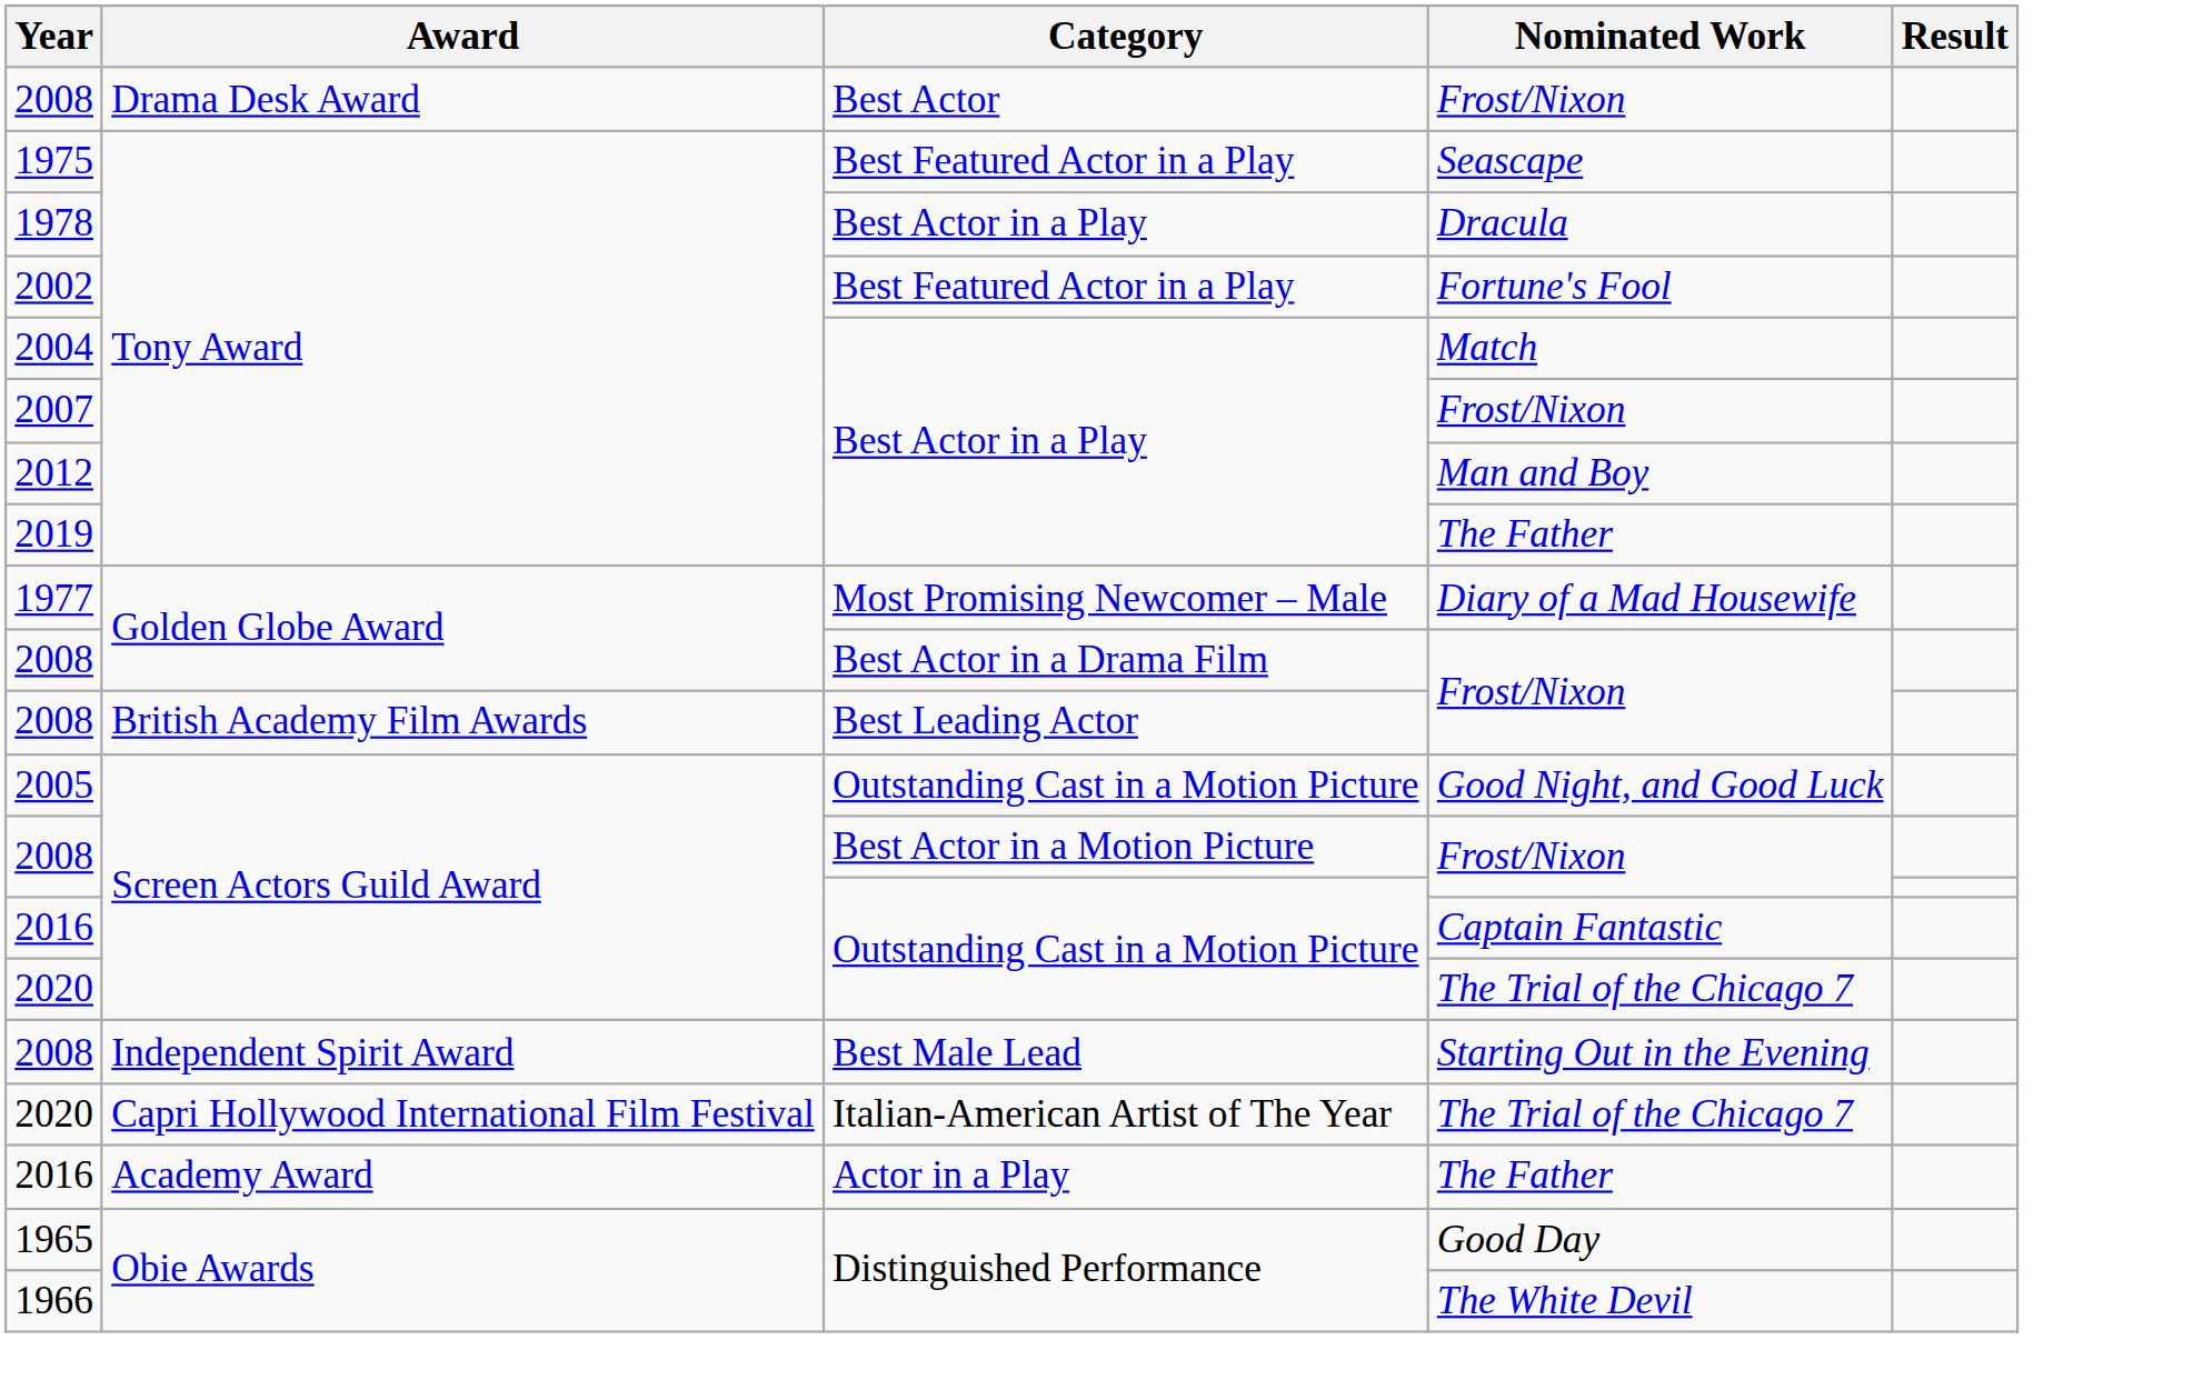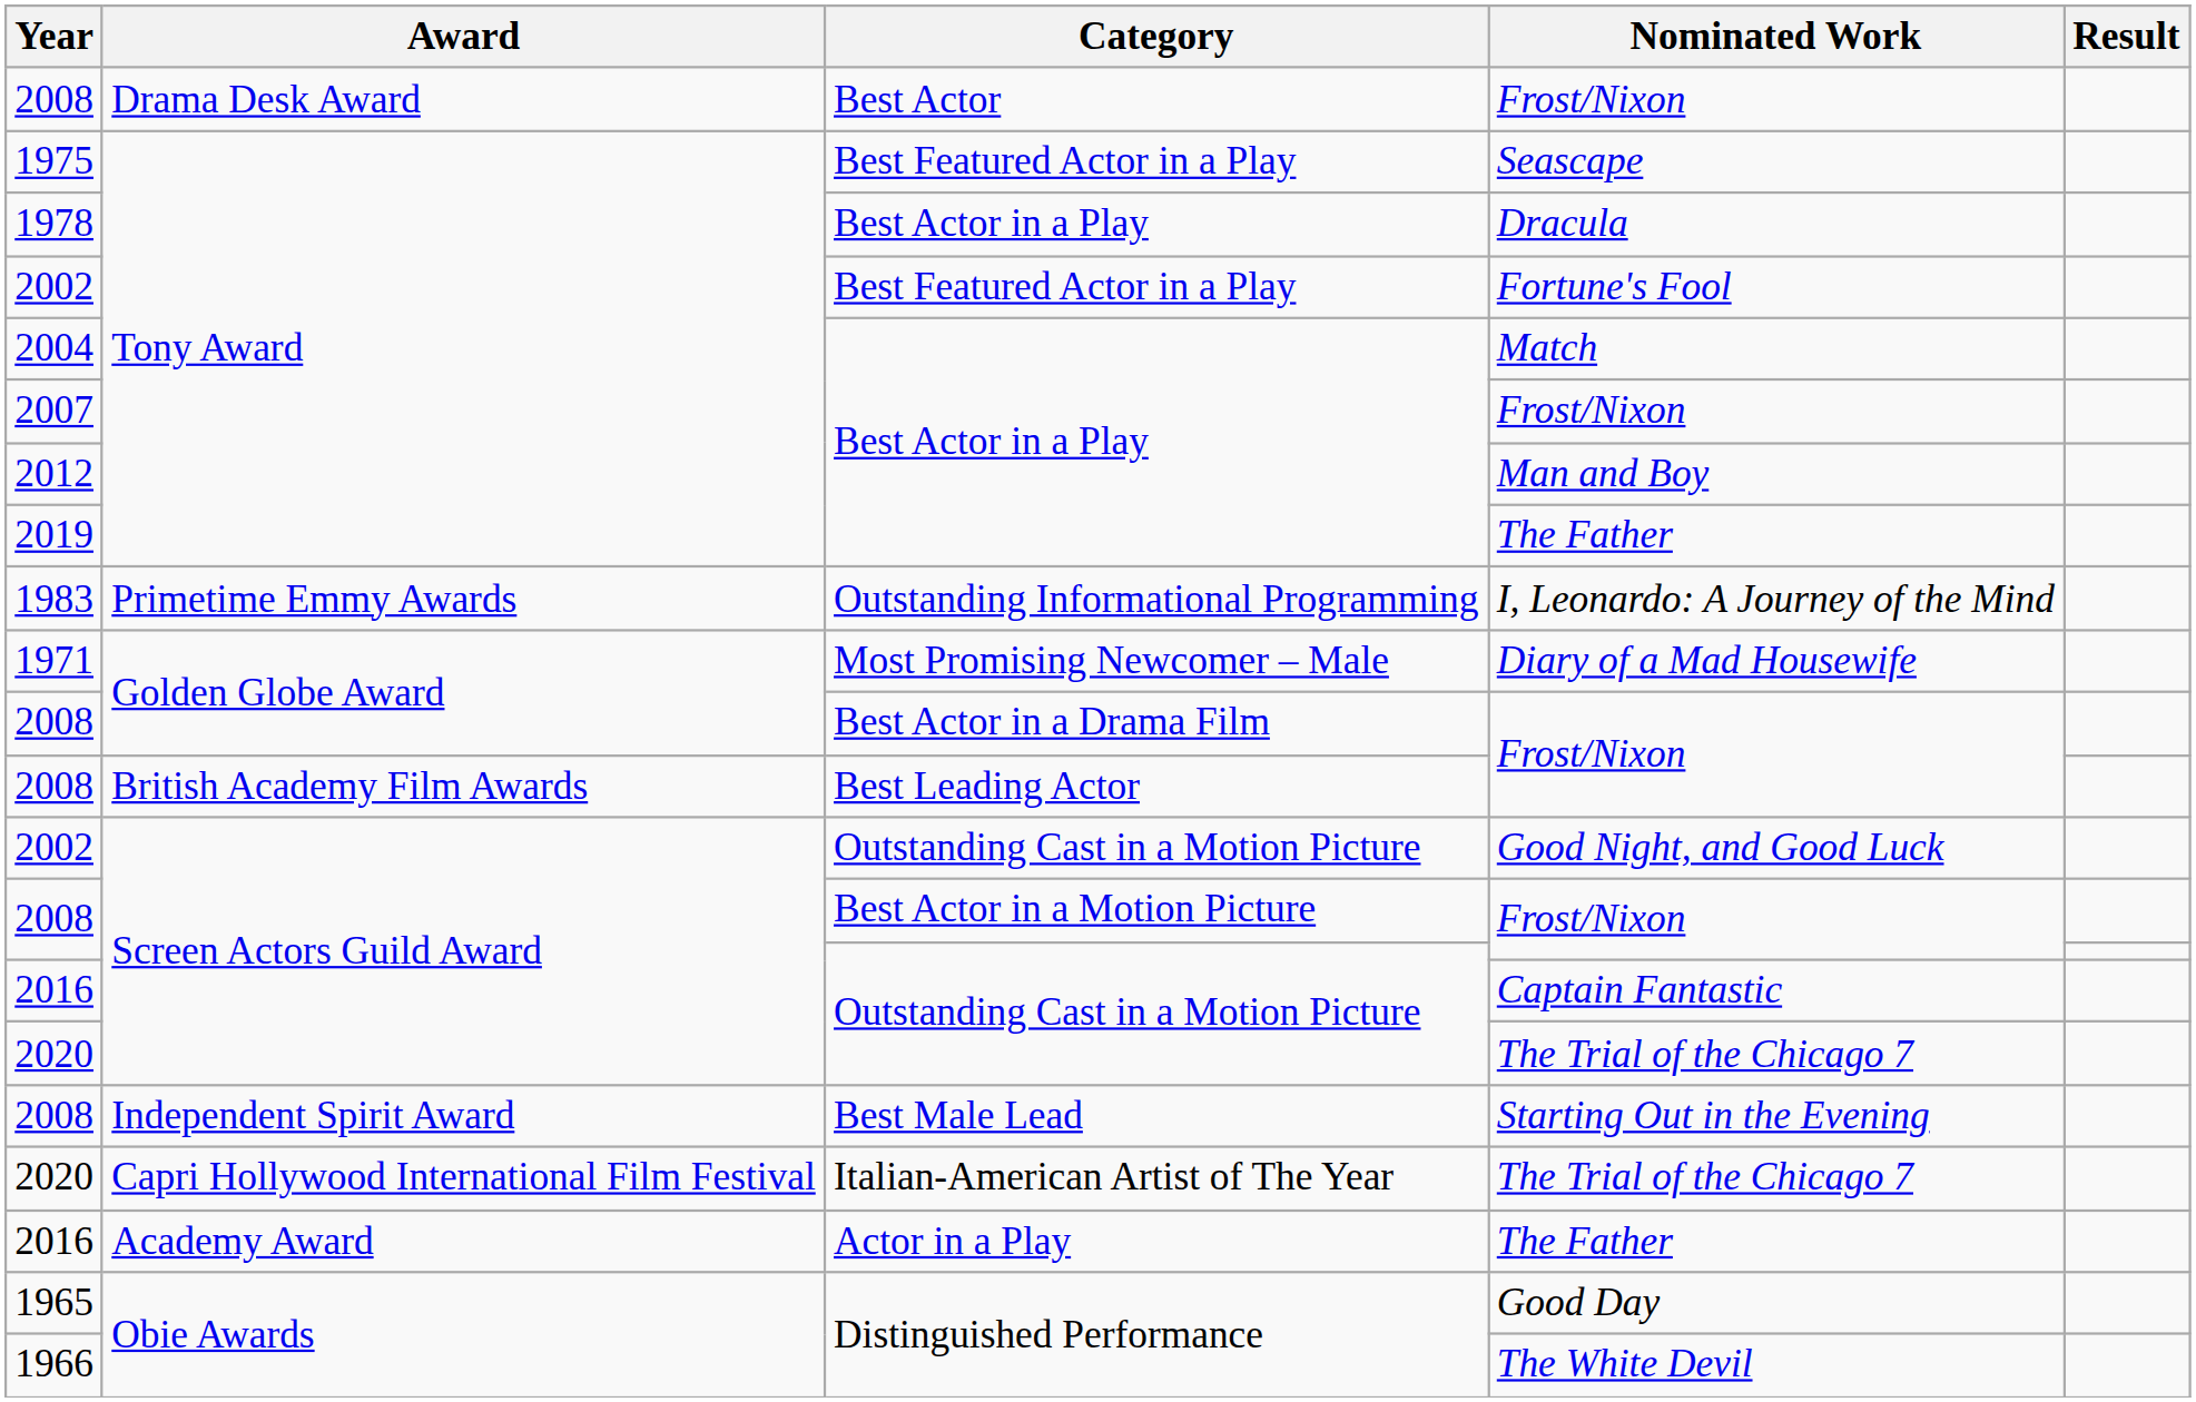+ row: 1983 | Primetime Emmy Awards | Outstanding Informational Programming | I, Leonardo: A Journey of the Mind
Diary of a Mad Housewife | Year: 1977 -> 1971
Good Night, and Good Luck | Year: 2005 -> 2002
